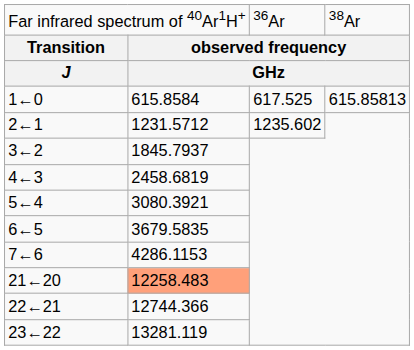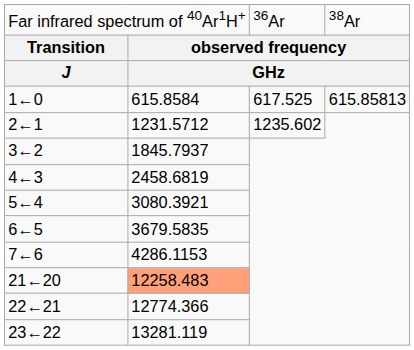22←21 | column 2: 12744.366 -> 12774.366
